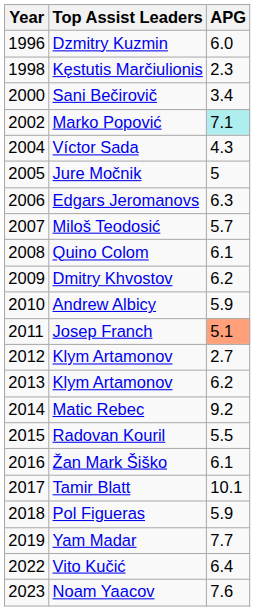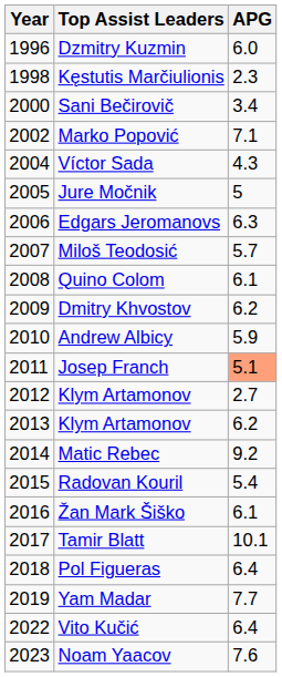Marko Popović | APG: paleturquoise background -> no background
Radovan Kouril | APG: 5.5 -> 5.4
Pol Figueras | APG: 5.9 -> 6.4
